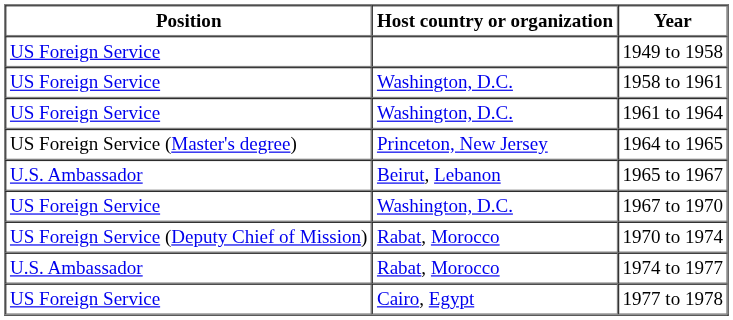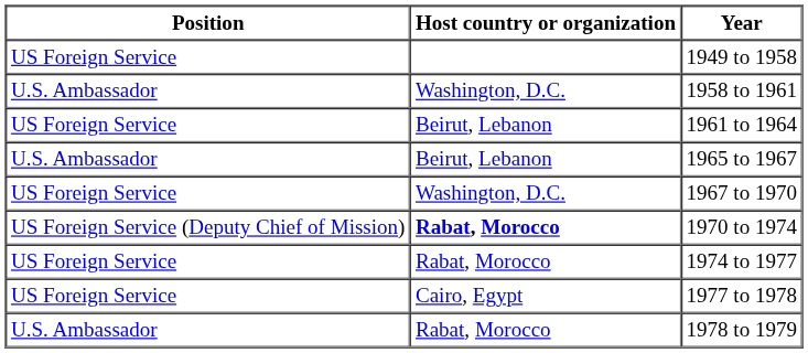1958 to 1961 | Position: US Foreign Service -> U.S. Ambassador
1961 to 1964 | Host country or organization: Washington, D.C. -> Beirut, Lebanon
- row: US Foreign Service (Master's degree) | Princeton, New Jersey | 1964 to 1965
1970 to 1974 | Host country or organization: normal -> bold
1974 to 1977 | Position: U.S. Ambassador -> US Foreign Service
+ row: U.S. Ambassador | Rabat, Morocco | 1978 to 1979
